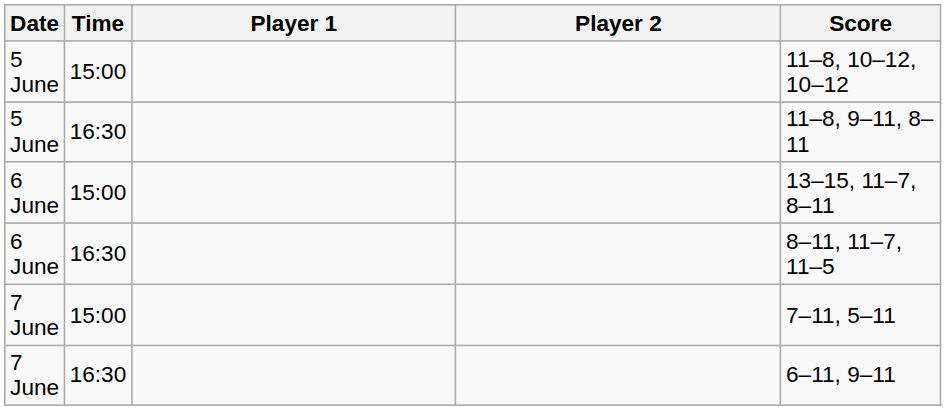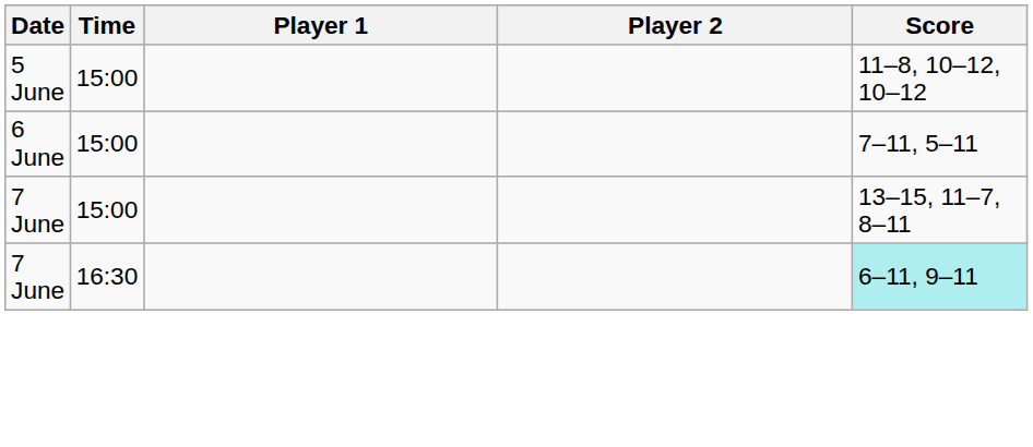- row: 5 June | 16:30 | 11–8, 9–11, 8–11
6 June / 15:00 | Score: 13–15, 11–7, 8–11 -> 7–11, 5–11
- row: 6 June | 16:30 | 8–11, 11–7, 11–5
7 June / 15:00 | Score: 7–11, 5–11 -> 13–15, 11–7, 8–11
7 June / 16:30 | Score: no background -> paleturquoise background
